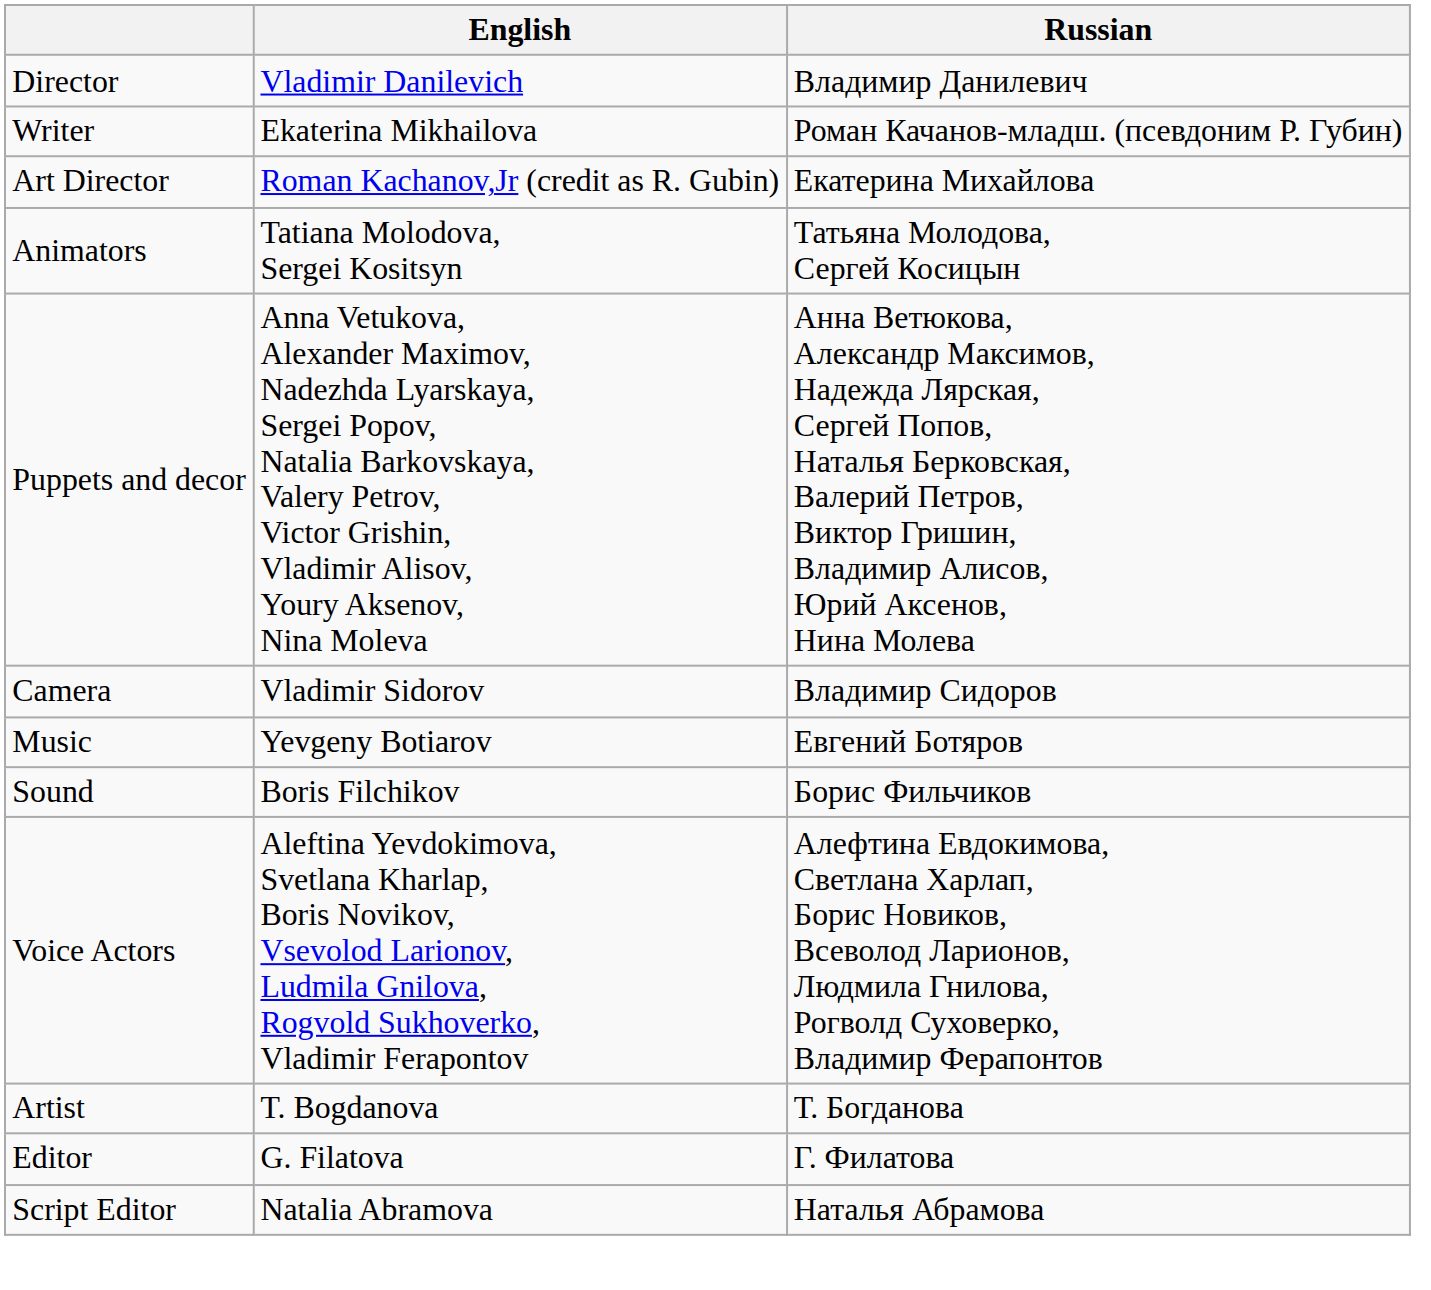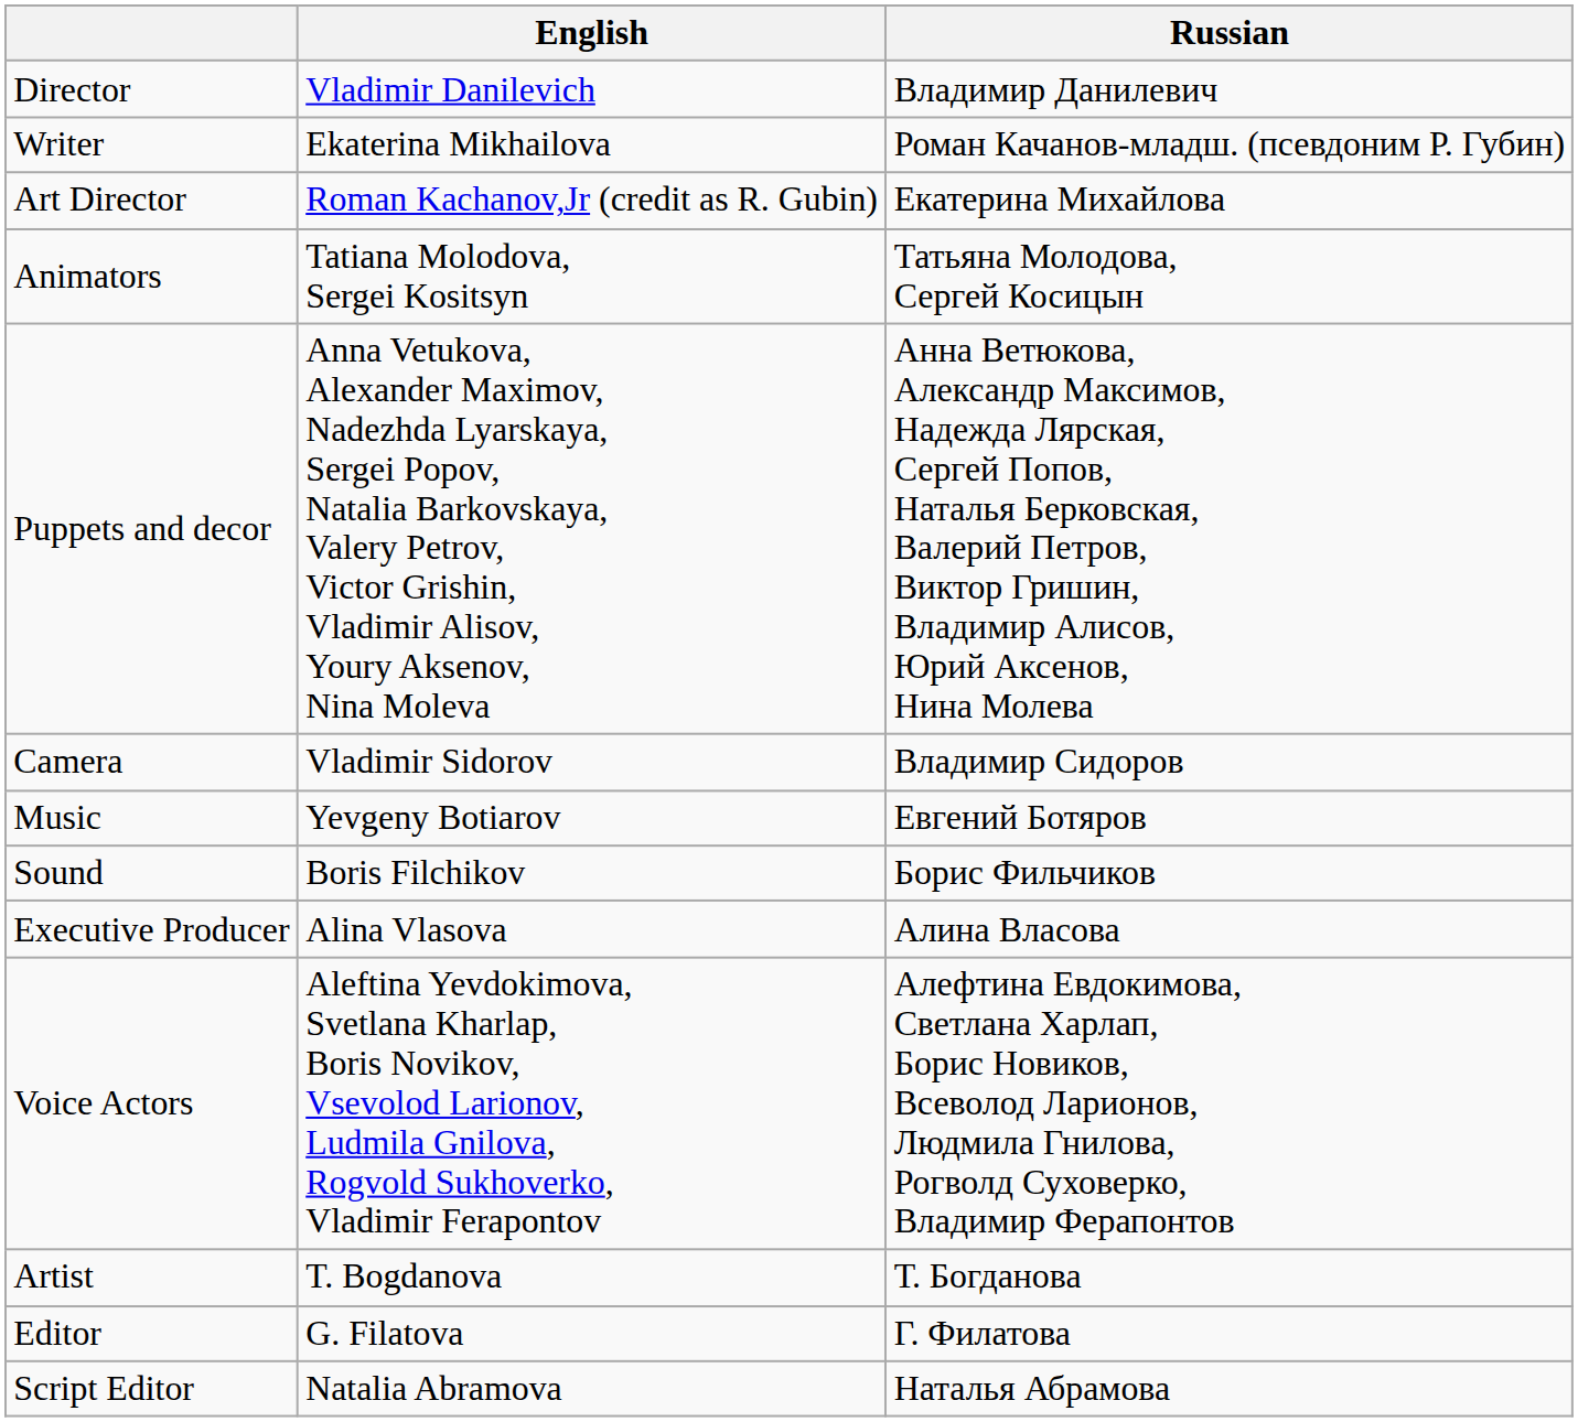+ row: Executive Producer | Alina Vlasova | Алина Власова
